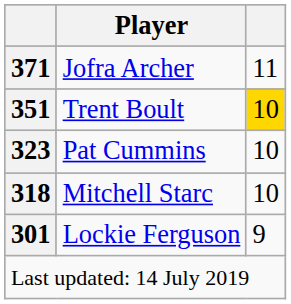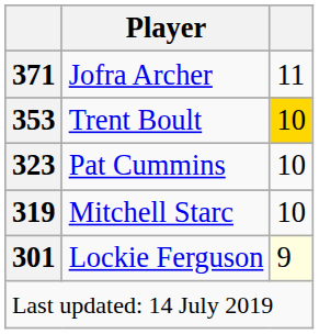Trent Boult | column 1: 351 -> 353
Mitchell Starc | column 1: 318 -> 319
Lockie Ferguson | column 3: no background -> lightyellow background
